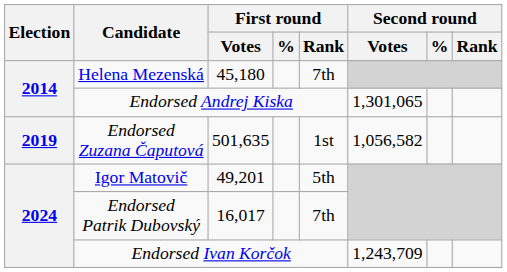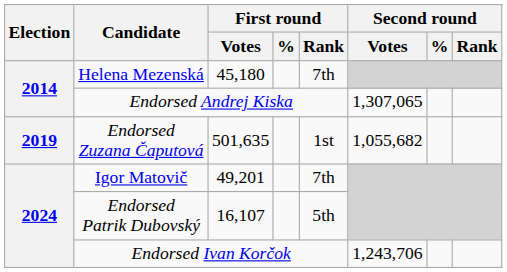Endorsed Andrej Kiska | Second round / Votes: 1,301,065 -> 1,307,065
Endorsed Zuzana Čaputová | Second round / Votes: 1,056,582 -> 1,055,682
Igor Matovič | First round / Rank: 5th -> 7th
Endorsed Patrik Dubovský | First round / Votes: 16,017 -> 16,107
Endorsed Patrik Dubovský | First round / Rank: 7th -> 5th
Endorsed Ivan Korčok | Second round / Votes: 1,243,709 -> 1,243,706
